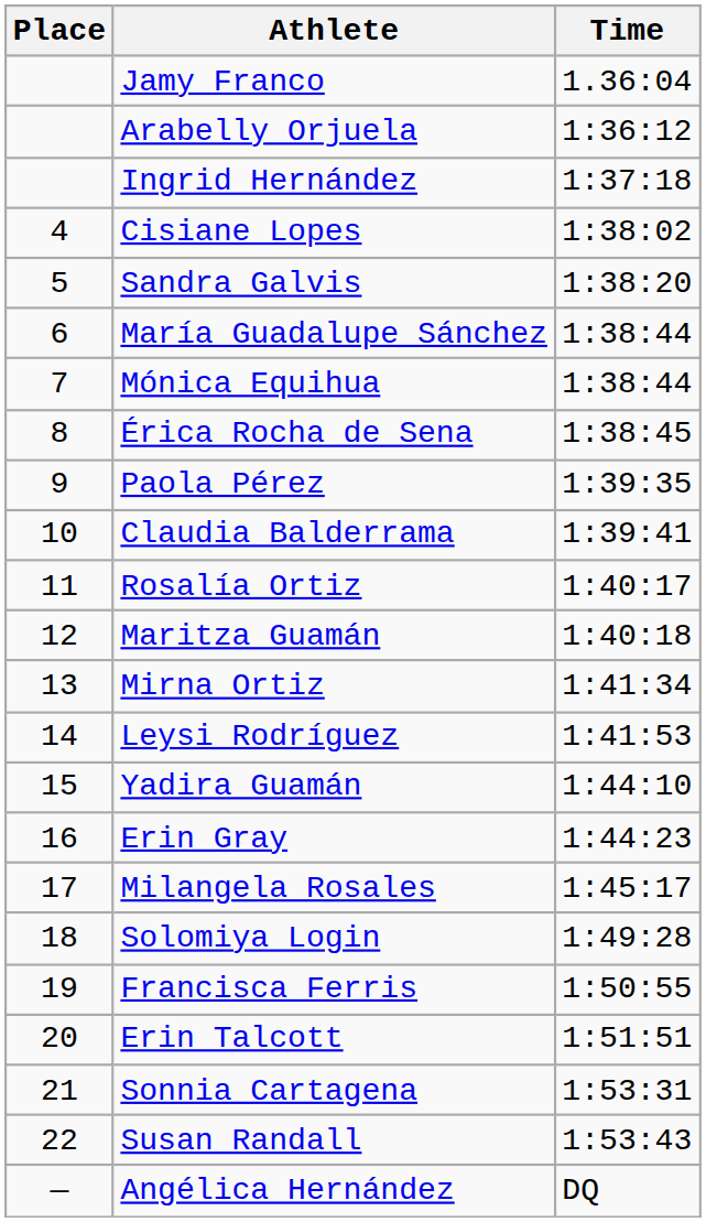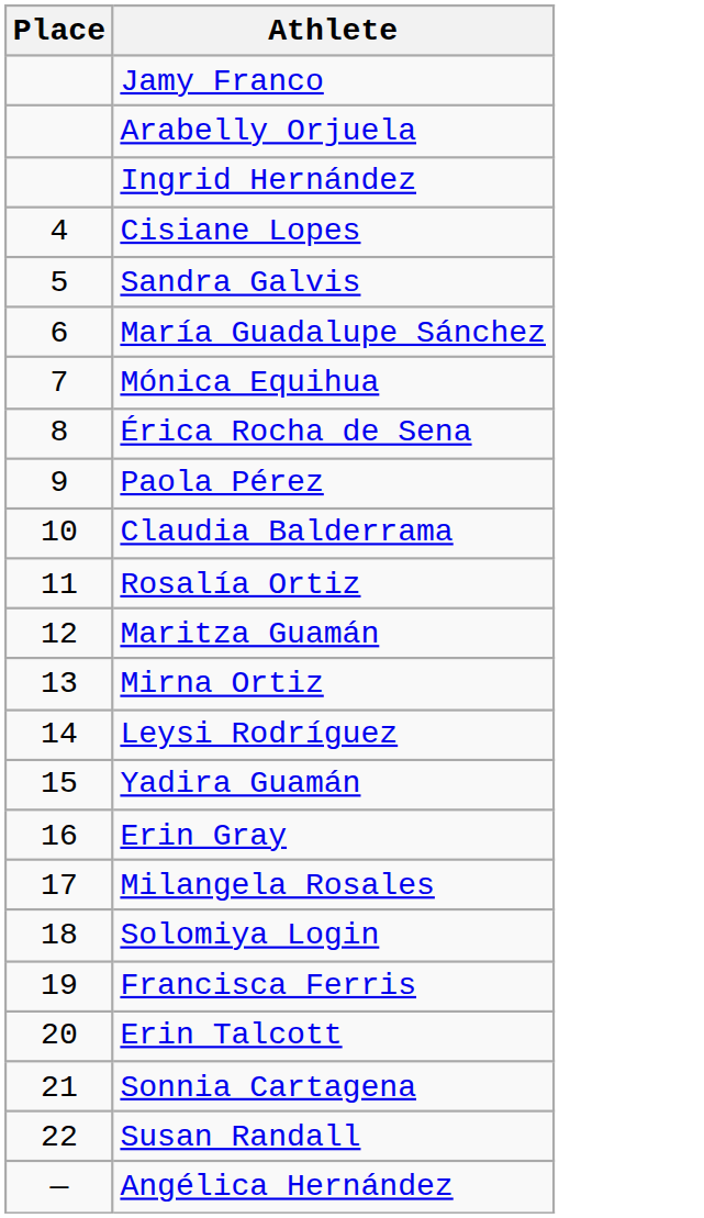- column: Time | 1.36:04 | 1:36:12 | 1:37:18 | 1:38:02 | 1:38:20 | 1:38:44 | 1:38:44 | 1:38:45 | 1:39:35 | 1:39:41 | 1:40:17 | 1:40:18 | 1:41:34 | 1:41:53 | 1:44:10 | 1:44:23 | 1:45:17 | 1:49:28 | 1:50:55 | 1:51:51 | 1:53:31 | 1:53:43 | DQ
